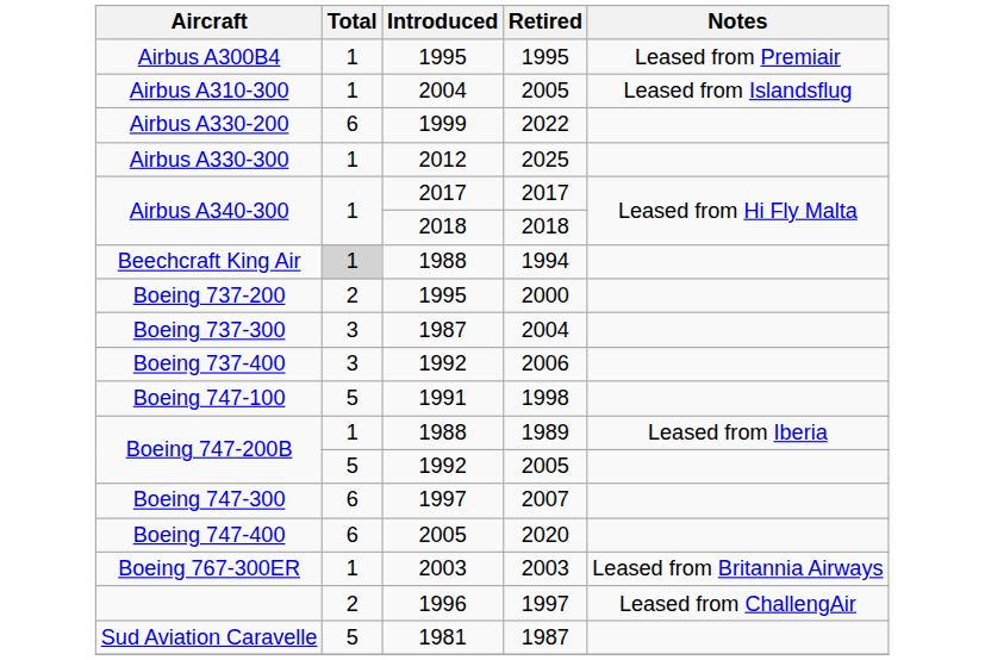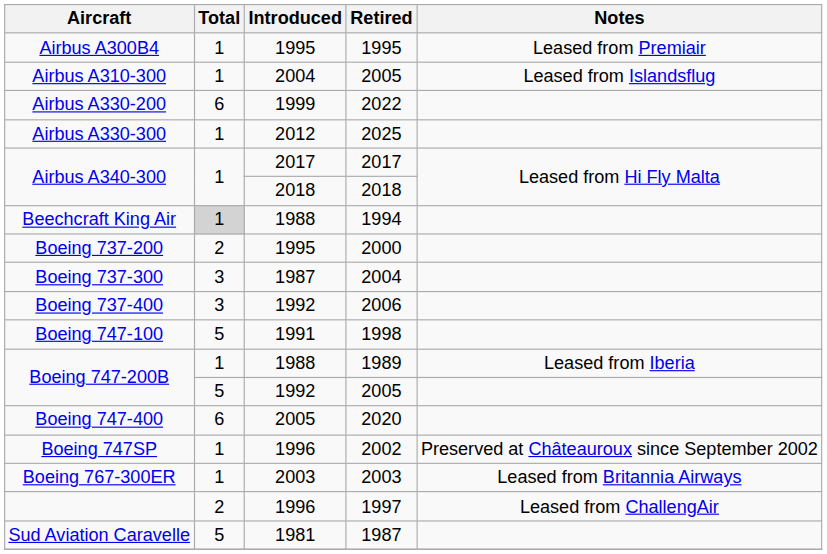- row: Boeing 747-300 | 6 | 1997 | 2007
+ row: Boeing 747SP | 1 | 1996 | 2002 | Preserved at Châteauroux since September 2002
